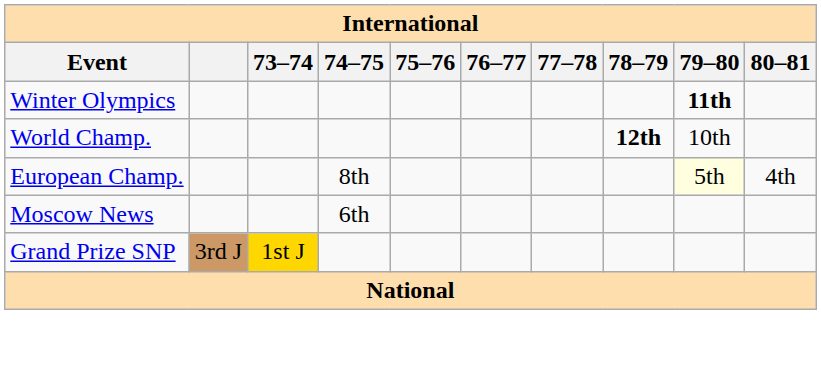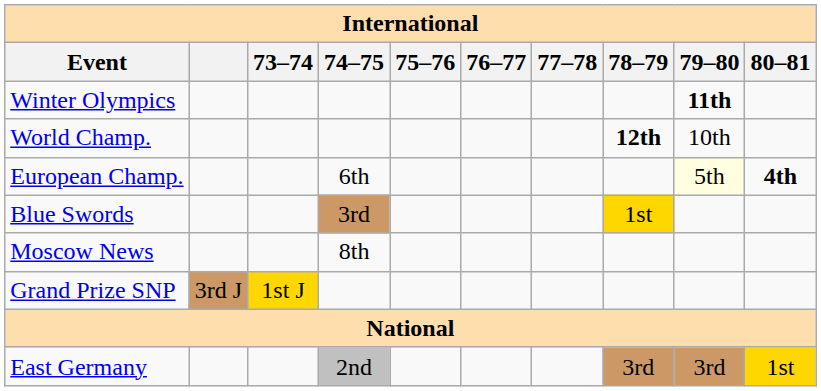European Champ. | 74–75: 8th -> 6th
European Champ. | 80–81: normal -> bold
+ row: Blue Swords | 3rd | 1st
Moscow News | 74–75: 6th -> 8th
+ row: East Germany | 2nd | 3rd | 3rd | 1st
